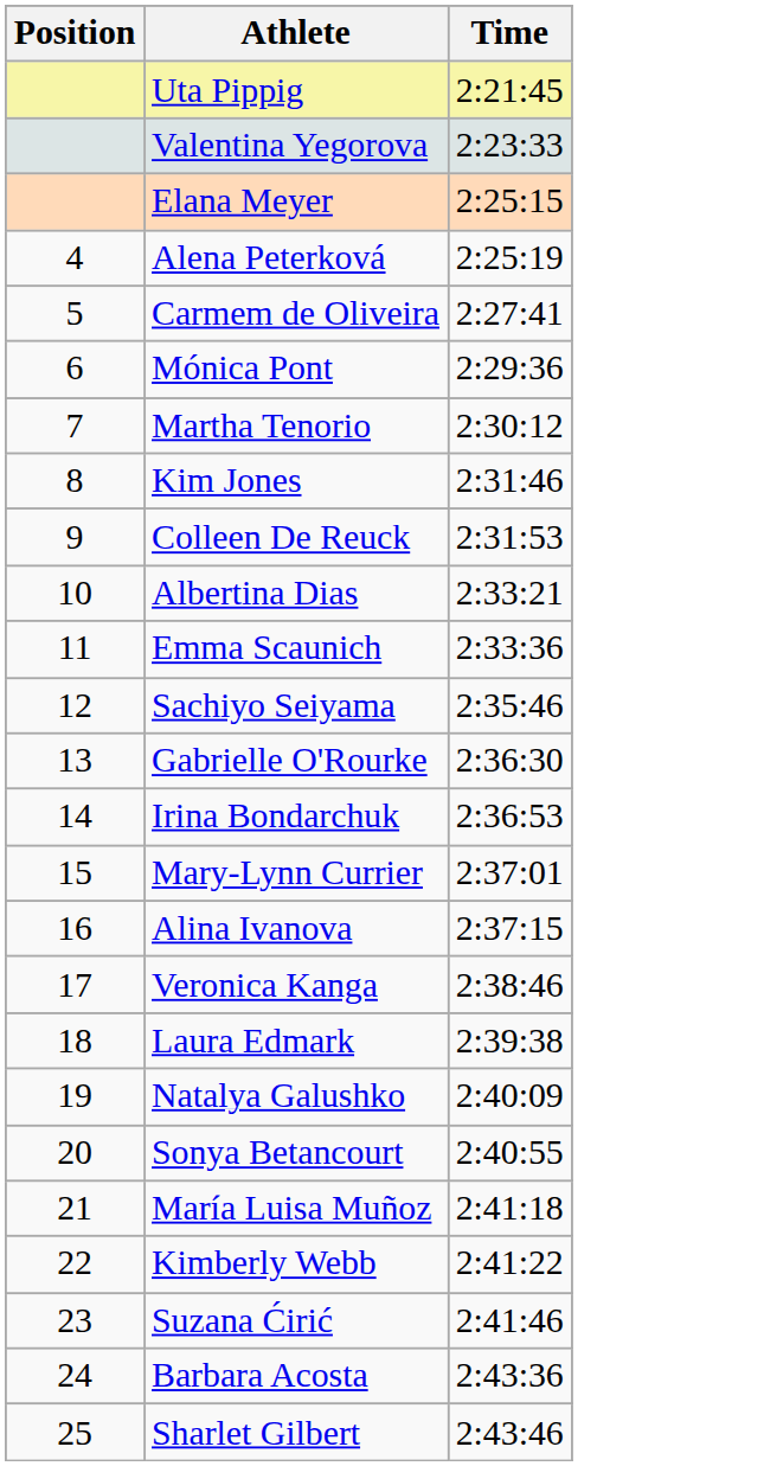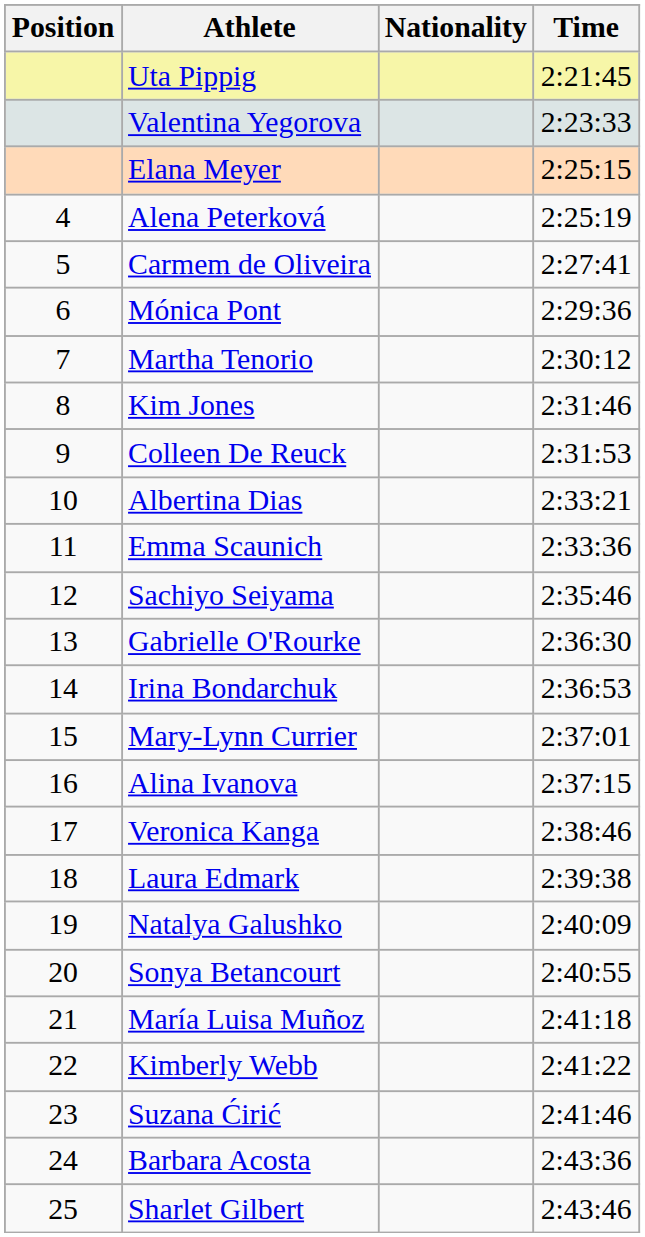+ column: Nationality
